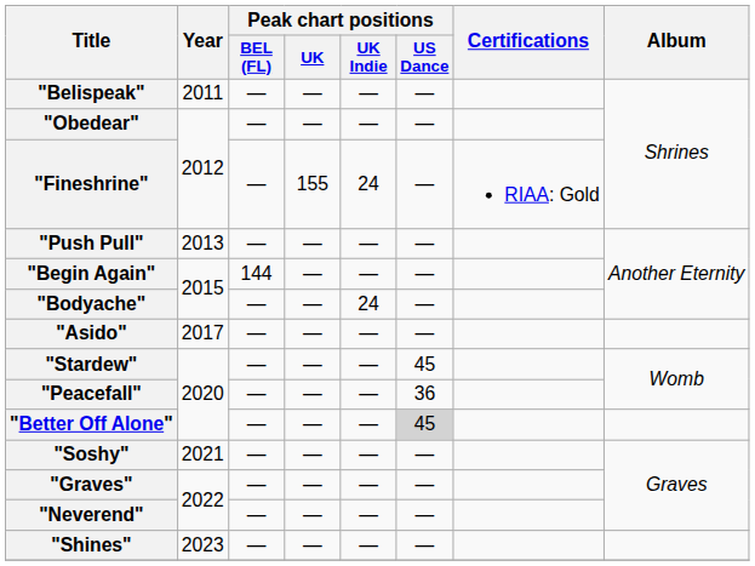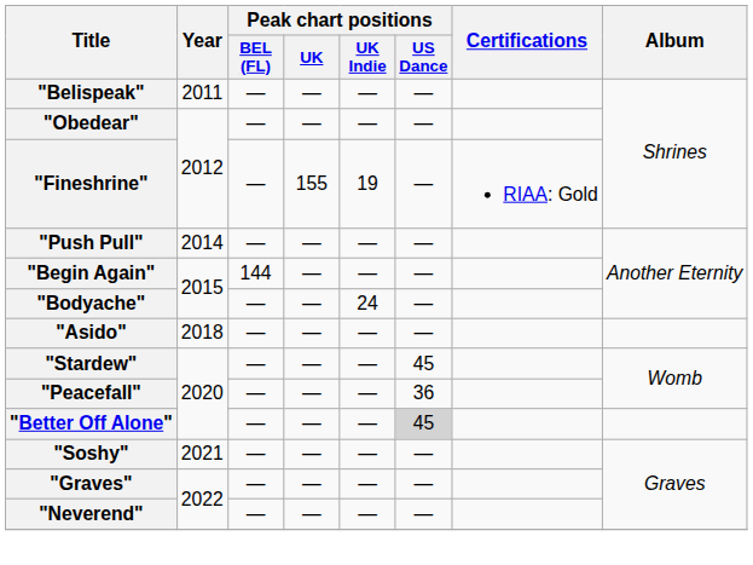"Fineshrine" | Peak chart positions / UK Indie: 24 -> 19
"Push Pull" | Year: 2013 -> 2014
"Asido" | Year: 2017 -> 2018
- row: "Shines" | 2023 | — | — | — | —
